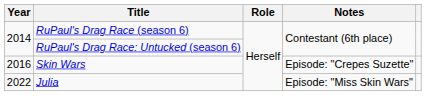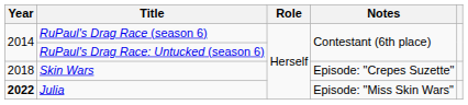Skin Wars | Year: 2016 -> 2018
Julia | Year: normal -> bold
